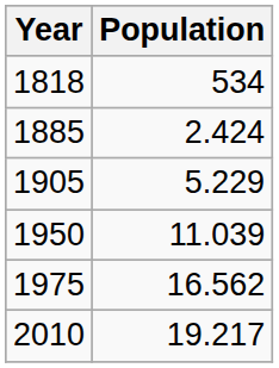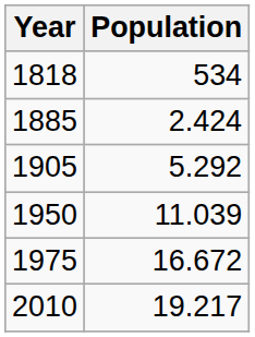1905 | Population: 5.229 -> 5.292
1975 | Population: 16.562 -> 16.672
